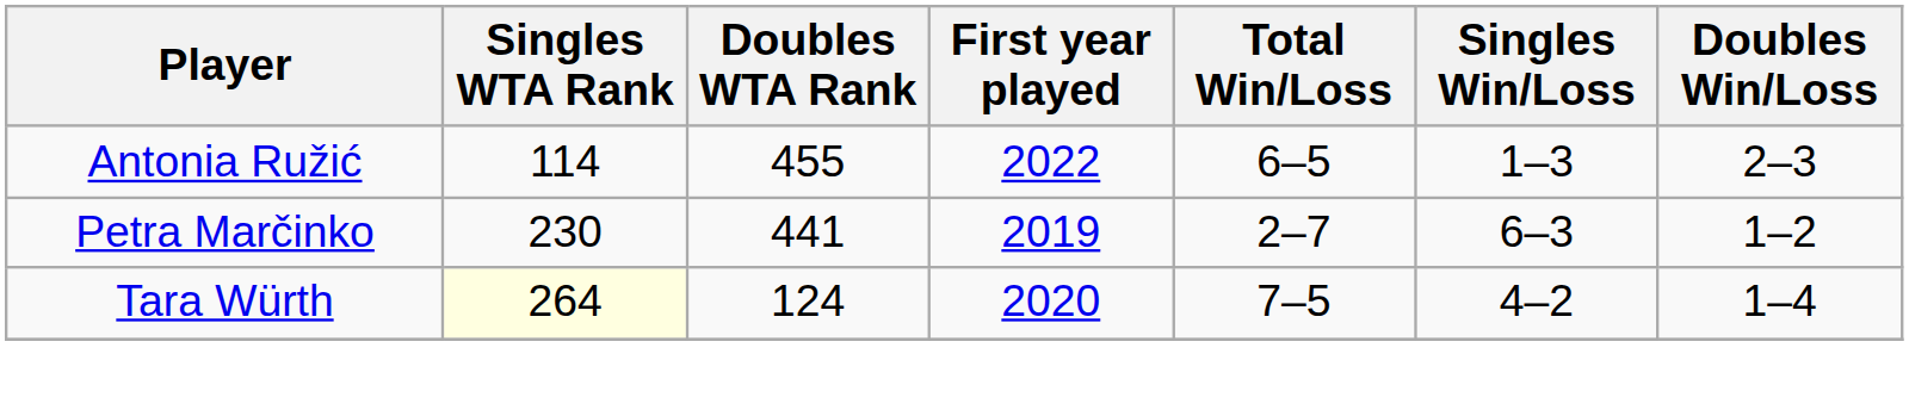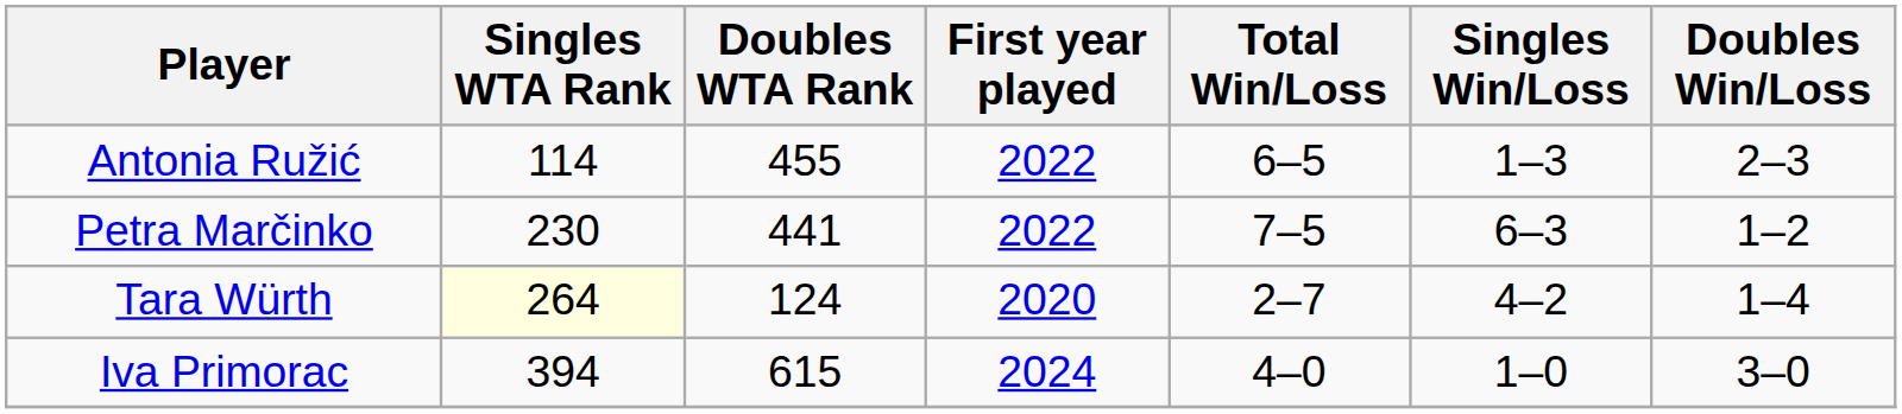Petra Marčinko | First year played: 2019 -> 2022
Petra Marčinko | Total Win/Loss: 2–7 -> 7–5
Tara Würth | Total Win/Loss: 7–5 -> 2–7
+ row: Iva Primorac | 394 | 615 | 2024 | 4–0 | 1–0 | 3–0
